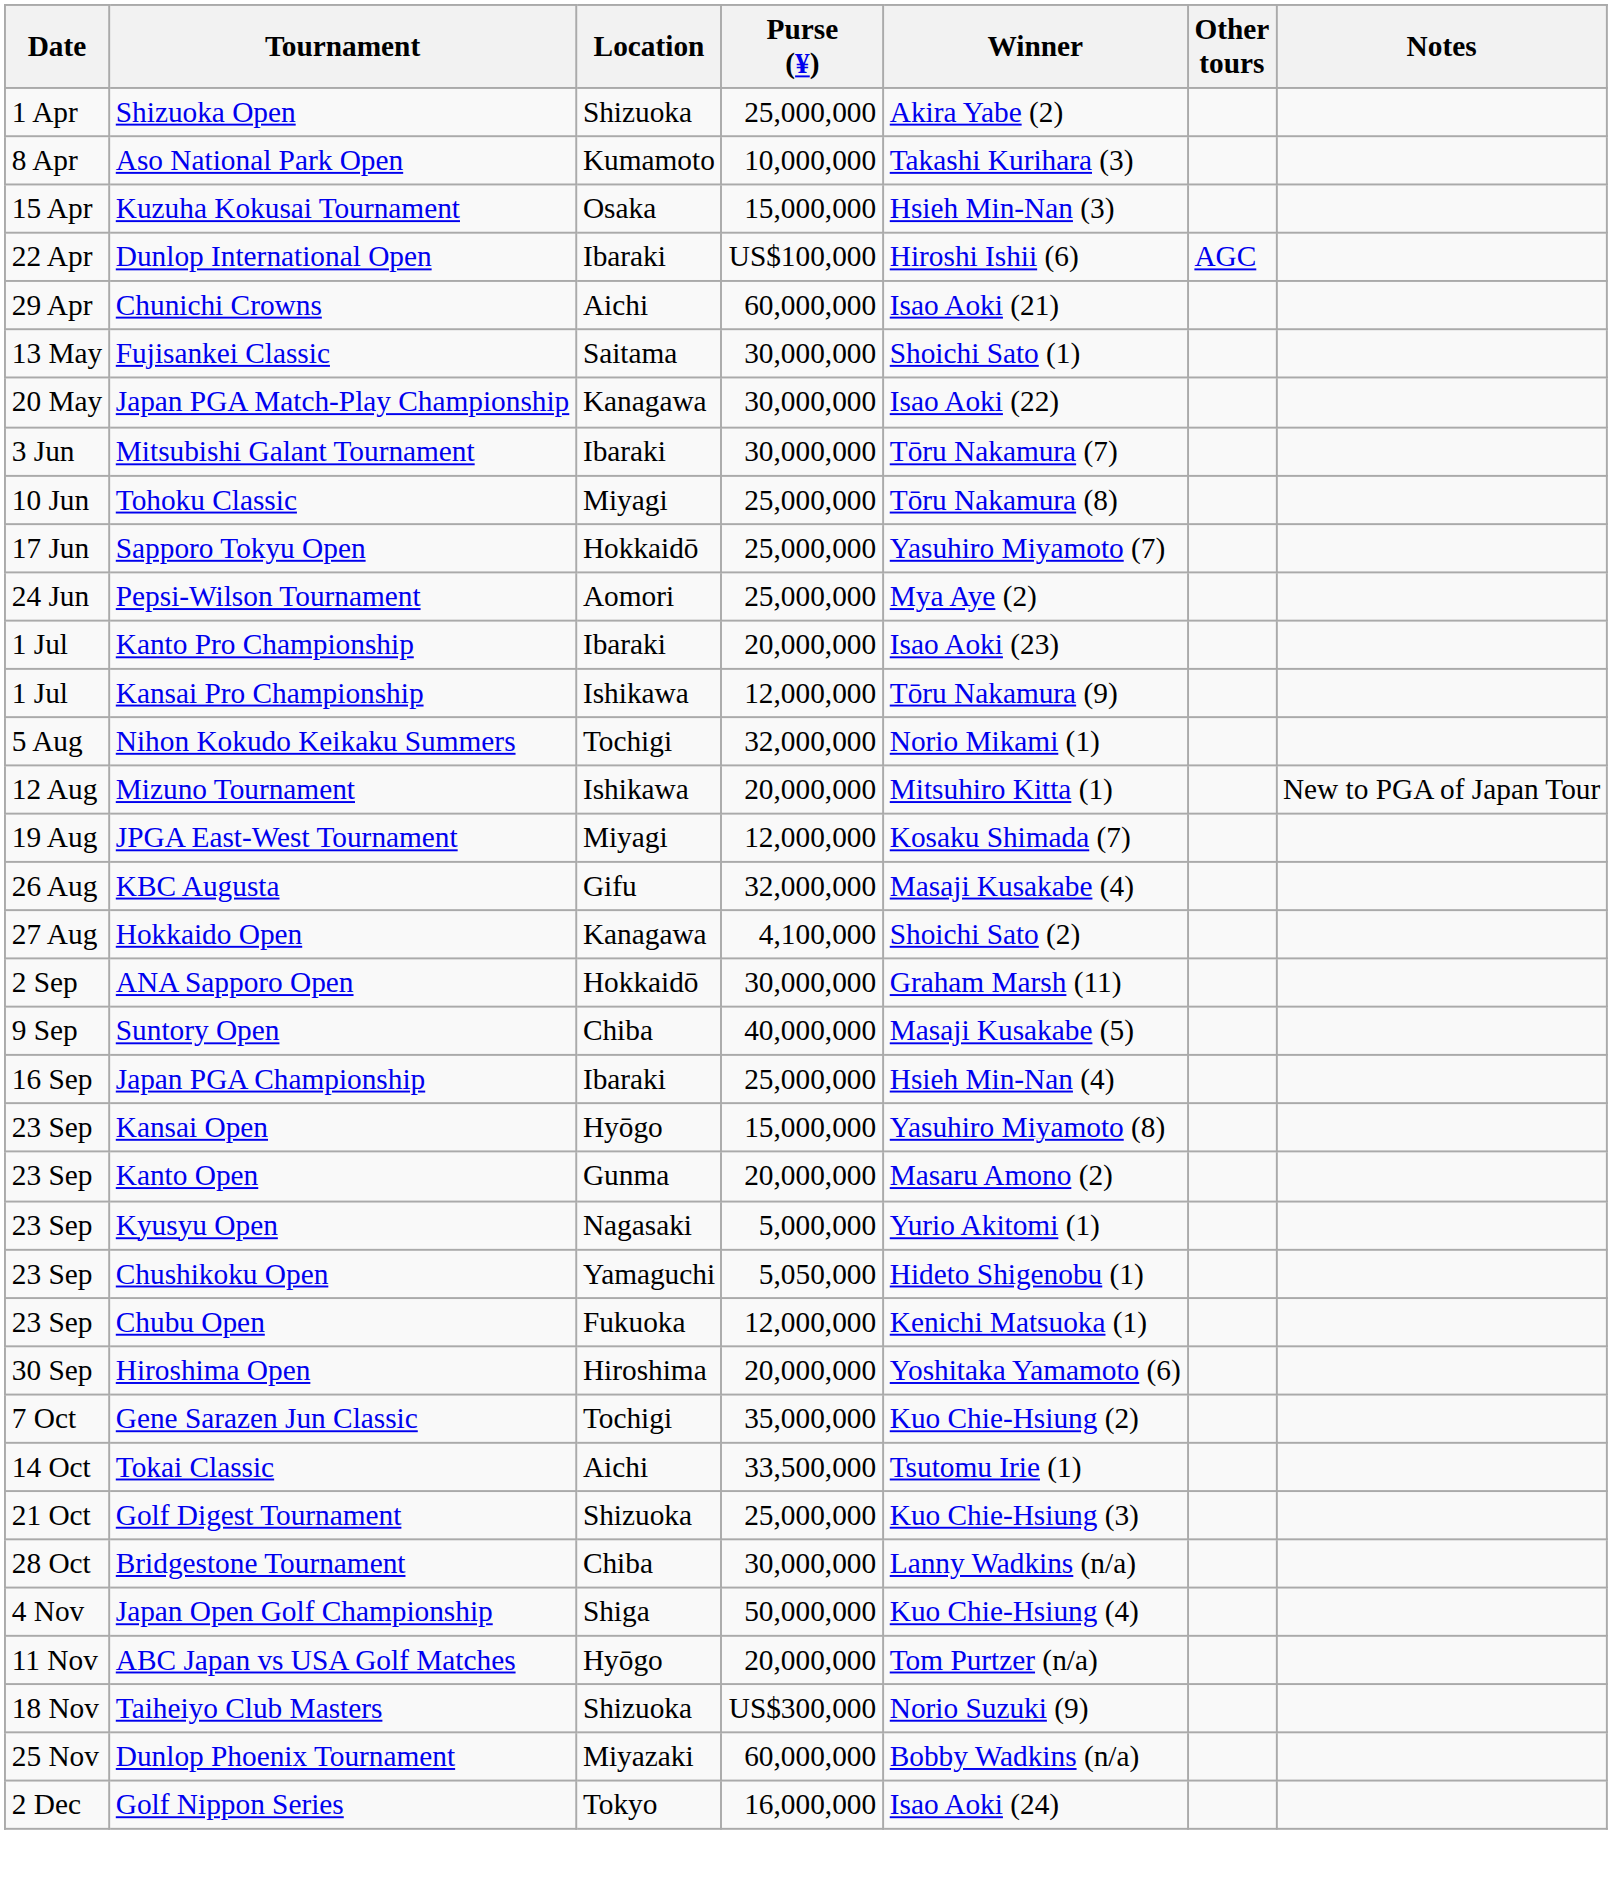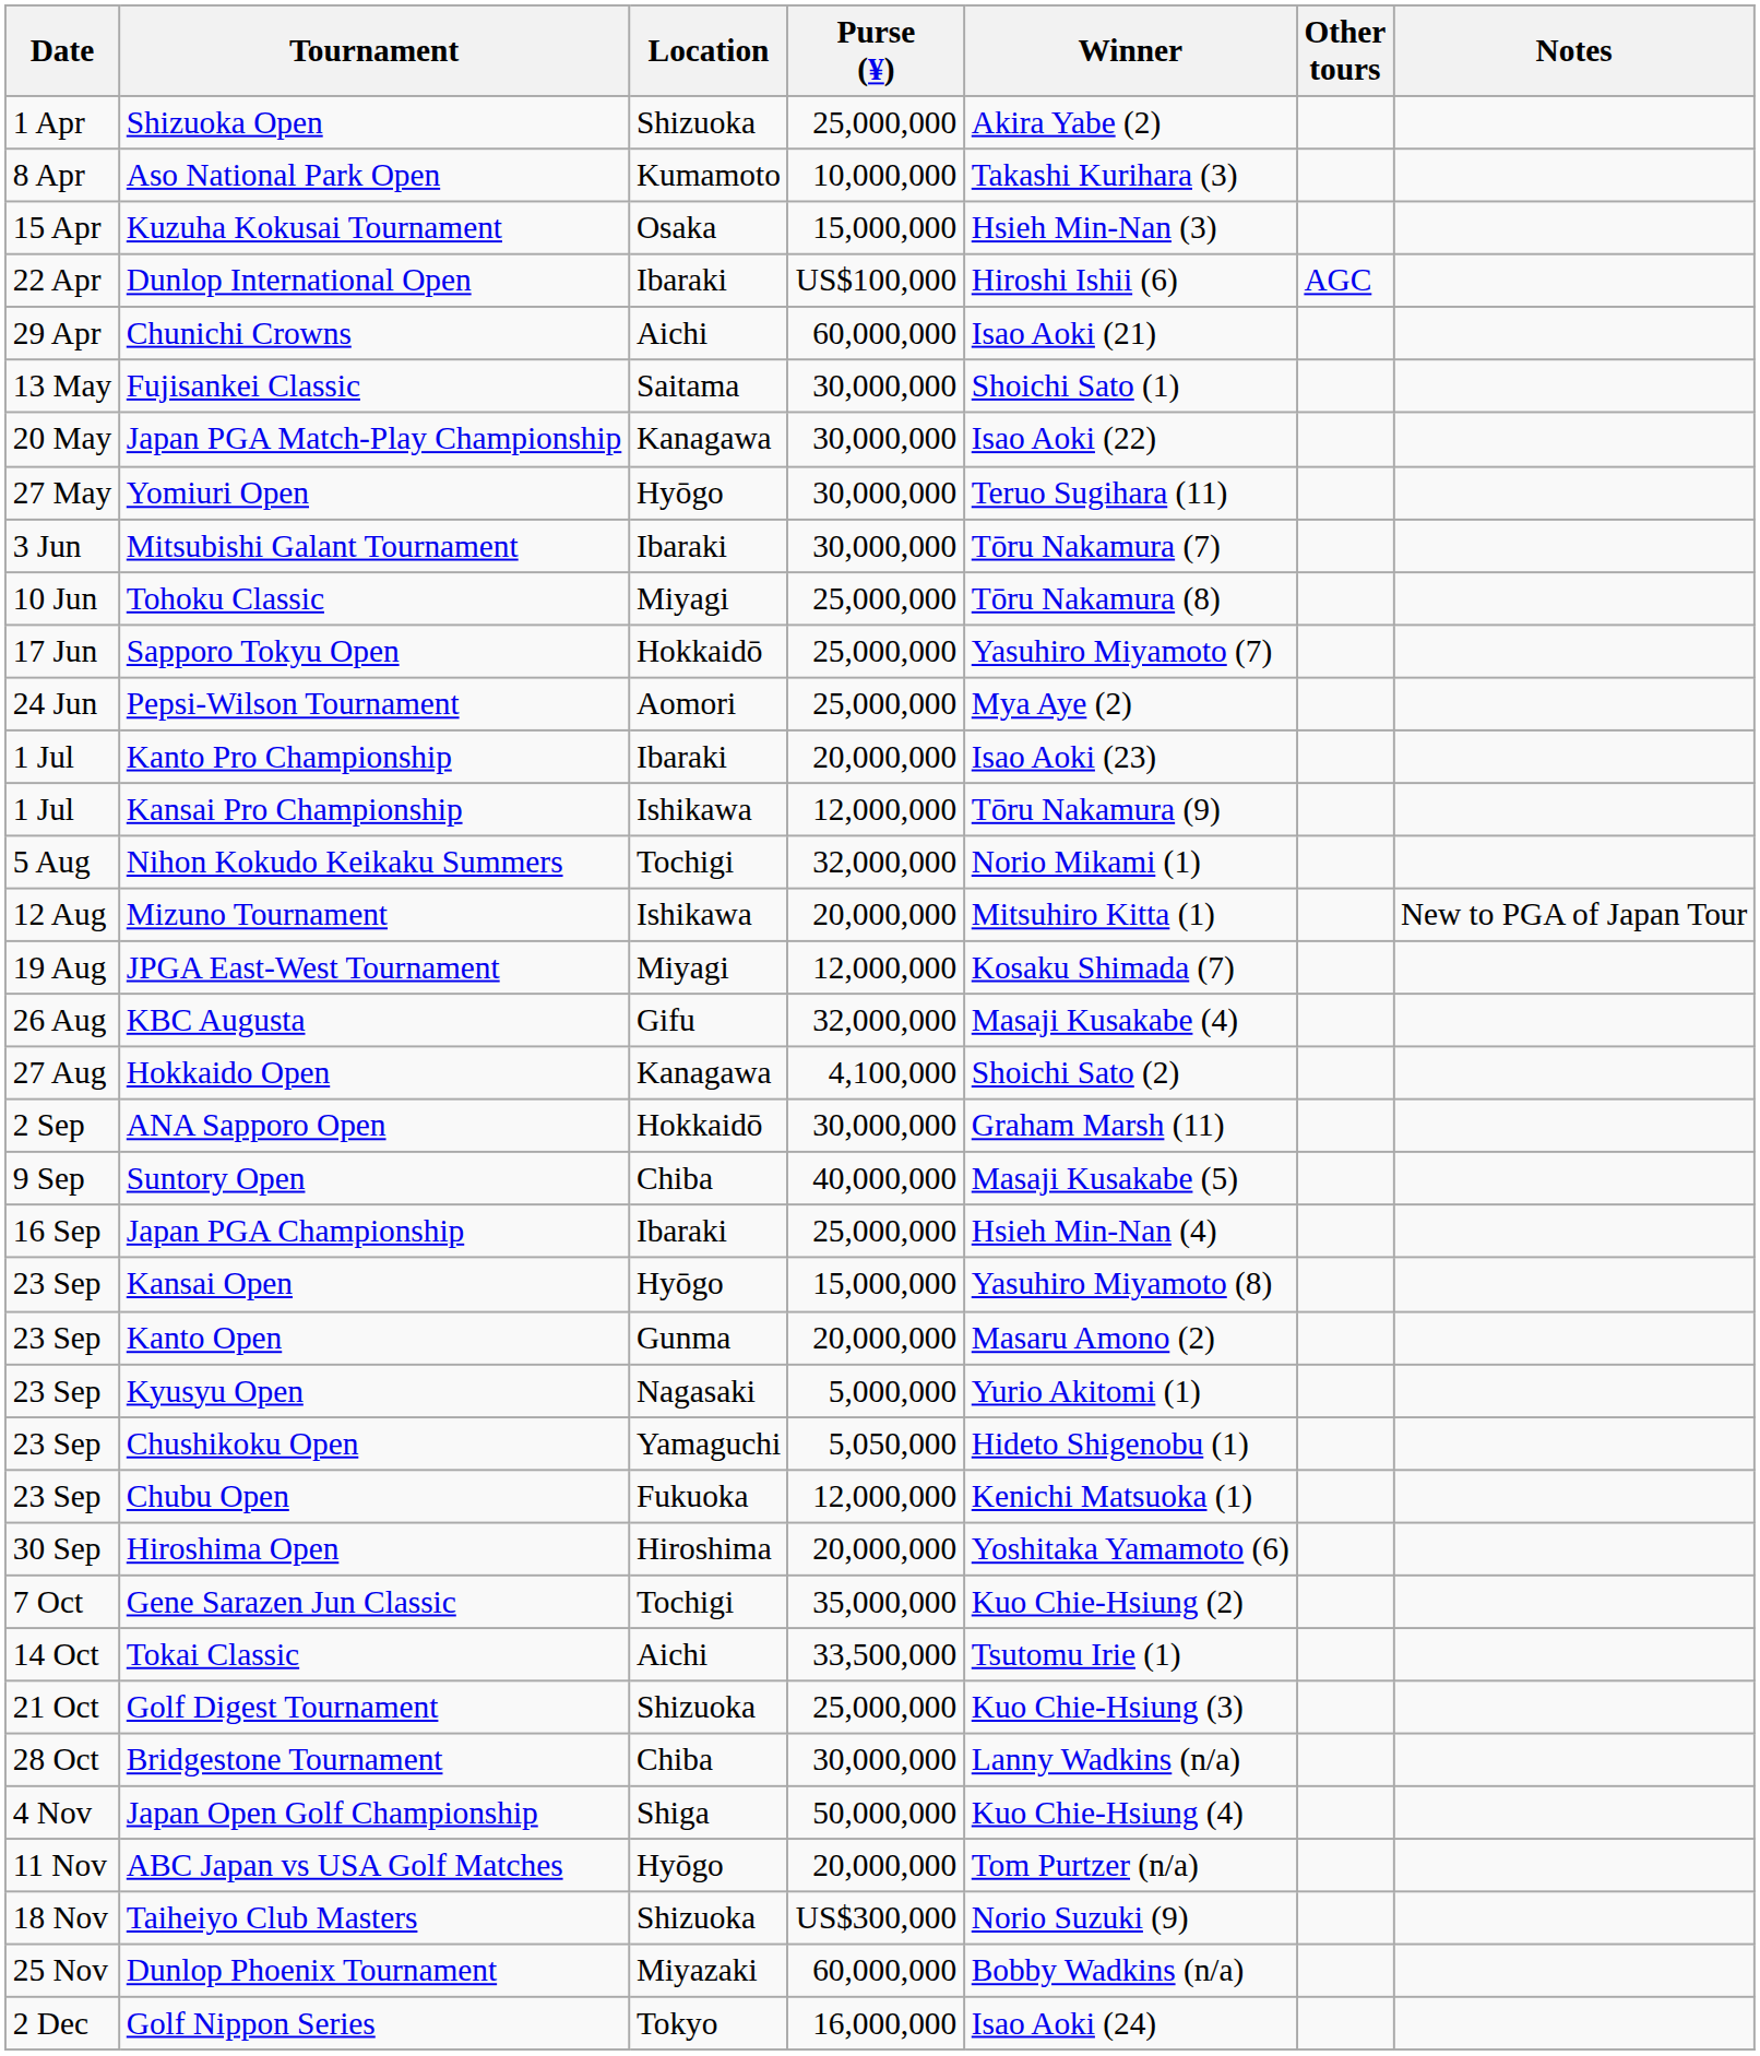+ row: 27 May | Yomiuri Open | Hyōgo | 30,000,000 | Teruo Sugihara (11)
